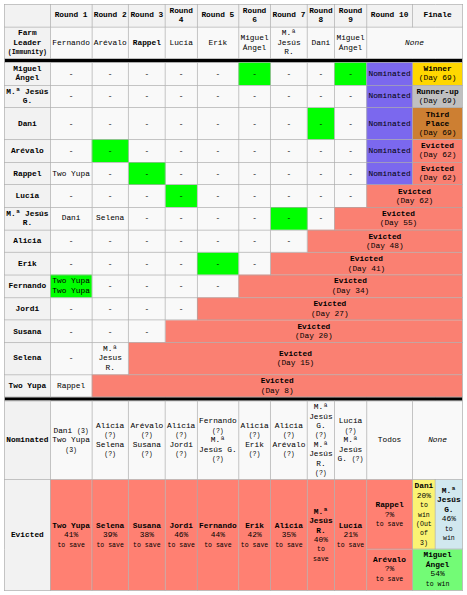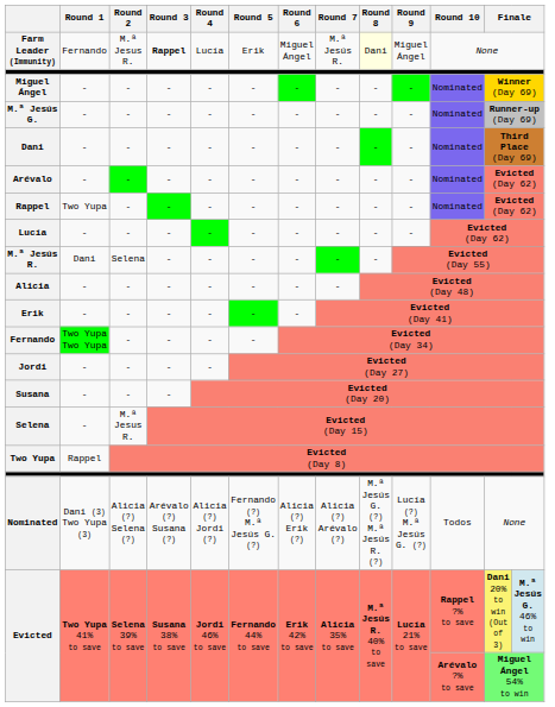Farm Leader (Immunity) | Round 2: Arévalo -> M.ª Jesus R.
Farm Leader (Immunity) | Round 8: no background -> lightyellow background
